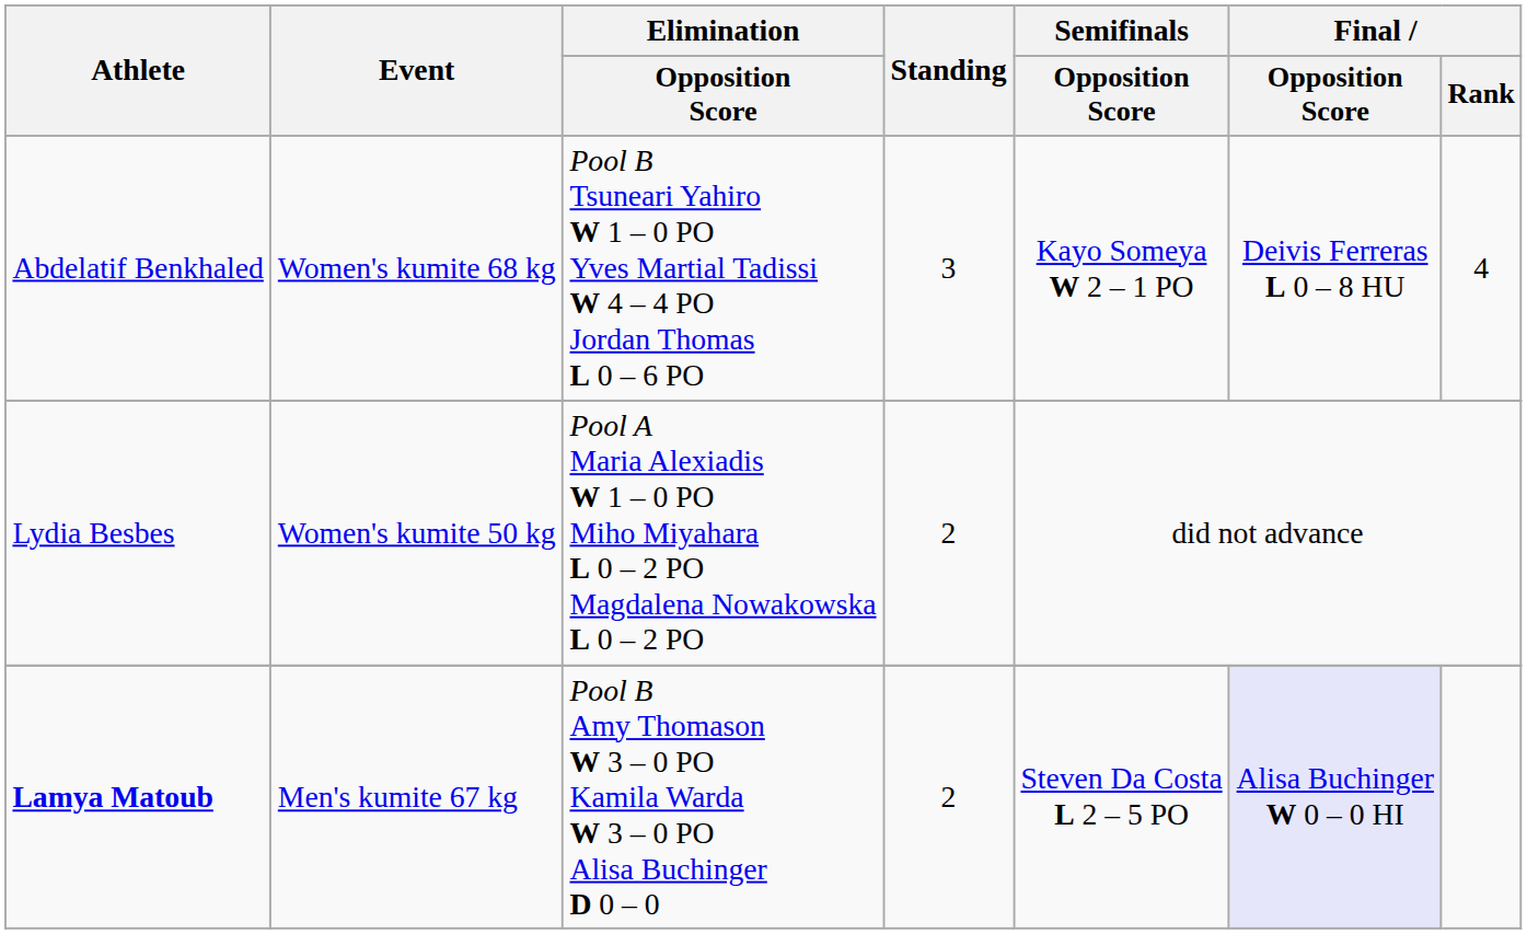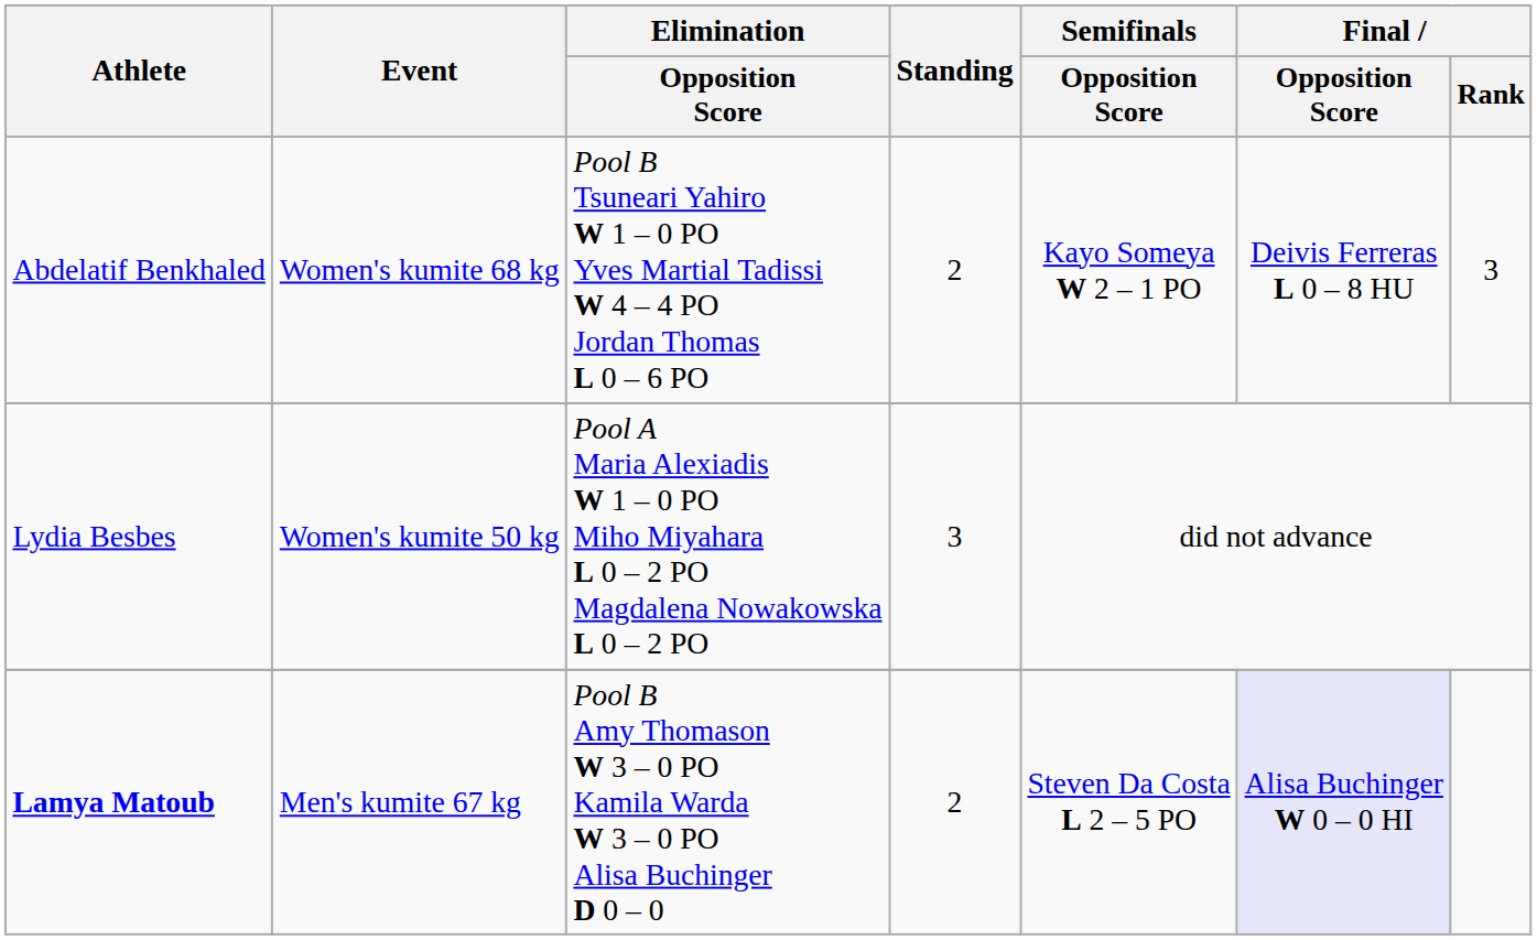Abdelatif Benkhaled | Standing: 3 -> 2
Abdelatif Benkhaled | Final / Rank: 4 -> 3
Lydia Besbes | Standing: 2 -> 3
